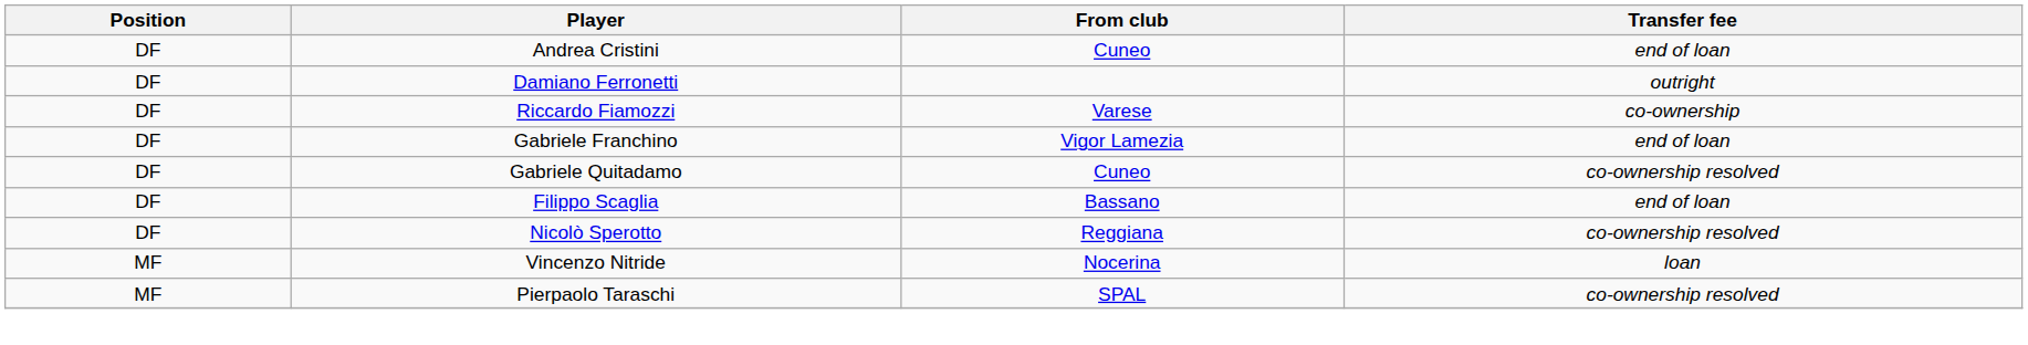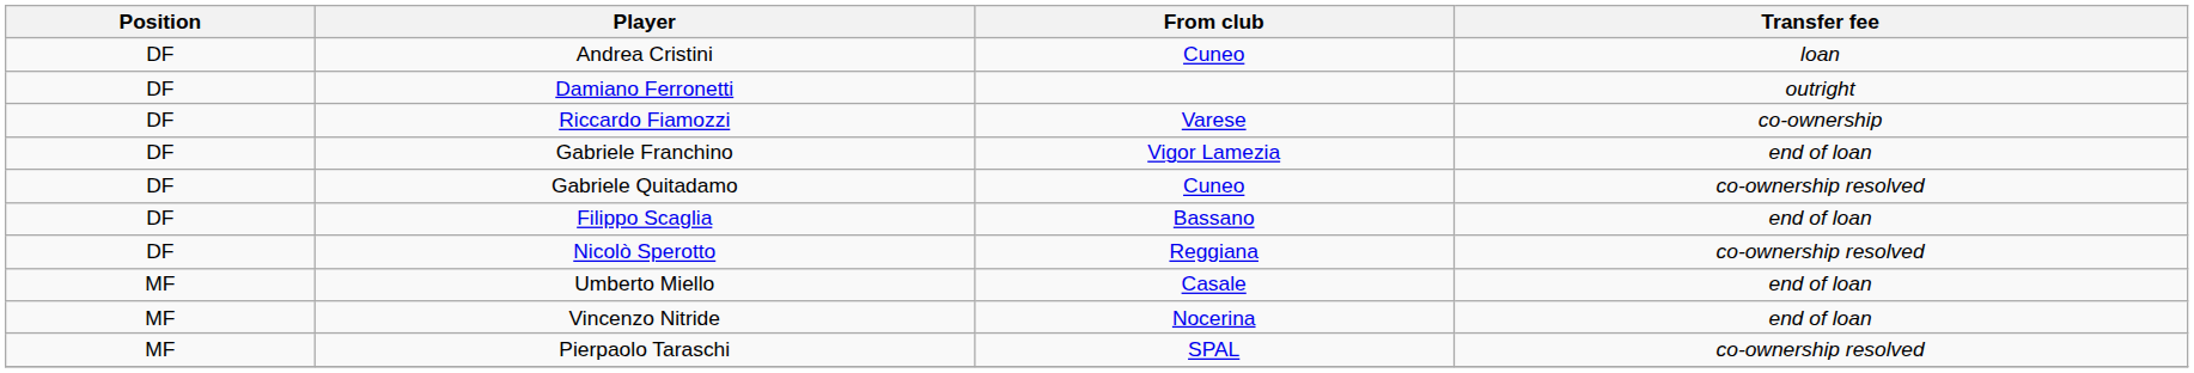Andrea Cristini | Transfer fee: end of loan -> loan
+ row: MF | Umberto Miello | Casale | end of loan
Vincenzo Nitride | Transfer fee: loan -> end of loan
